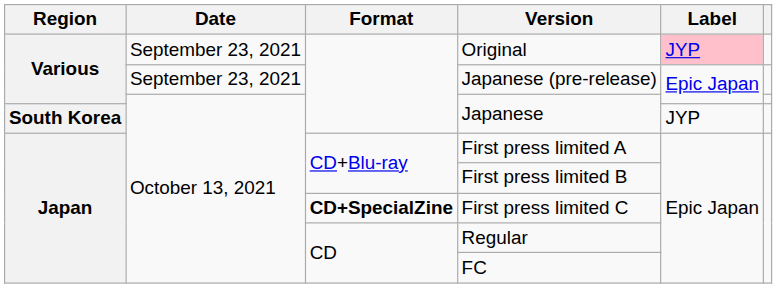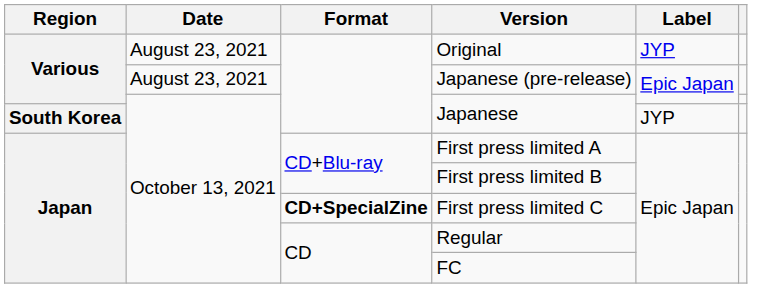Original | Date: September 23, 2021 -> August 23, 2021
Original | Label: pink background -> no background
Japanese (pre-release) | Date: September 23, 2021 -> August 23, 2021
